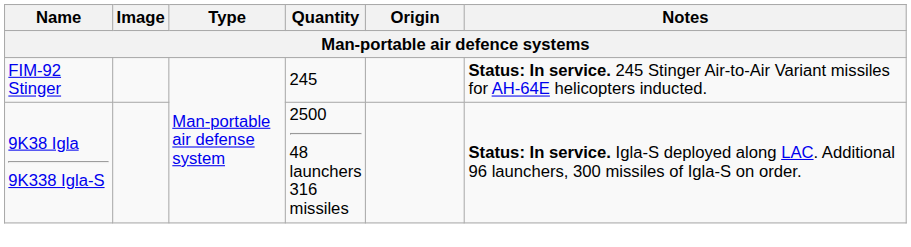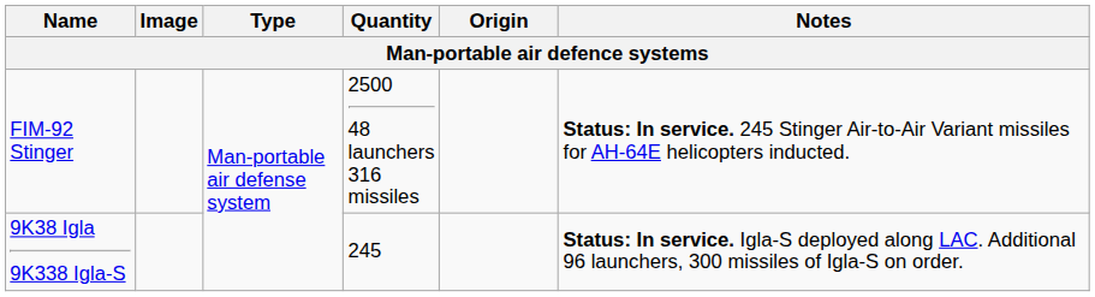FIM-92 Stinger | Quantity: 245 -> 2500 48 launchers 316 missiles
9K38 Igla 9K338 Igla-S | Quantity: 2500 48 launchers 316 missiles -> 245
